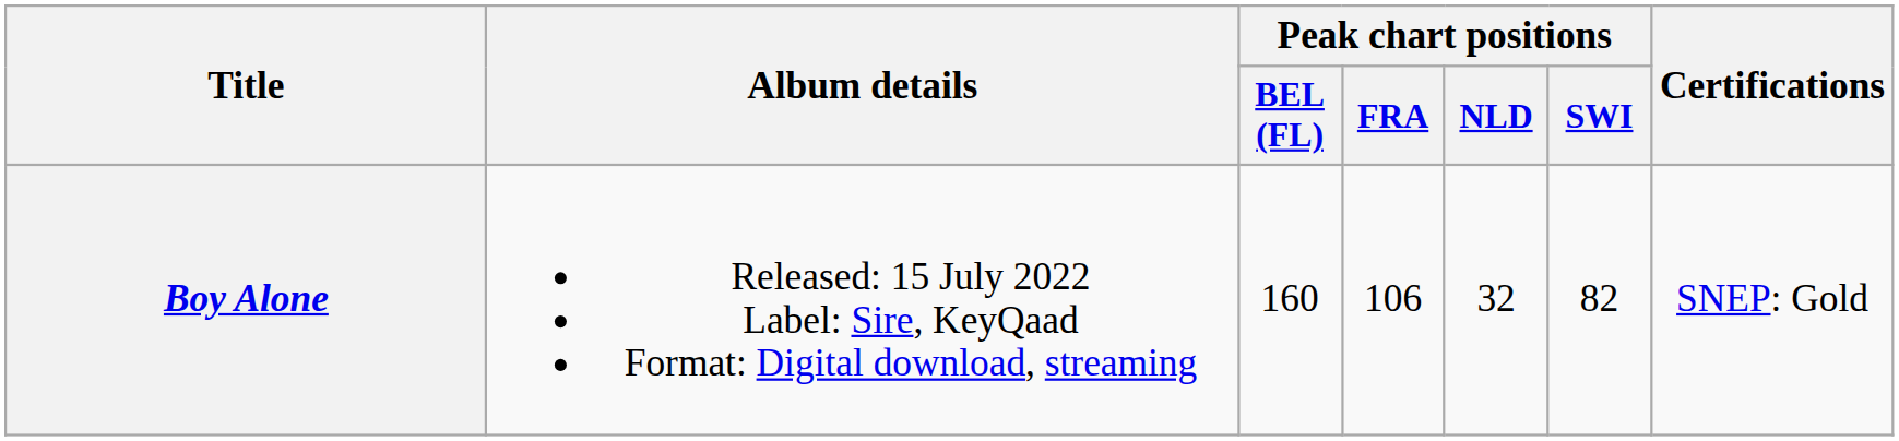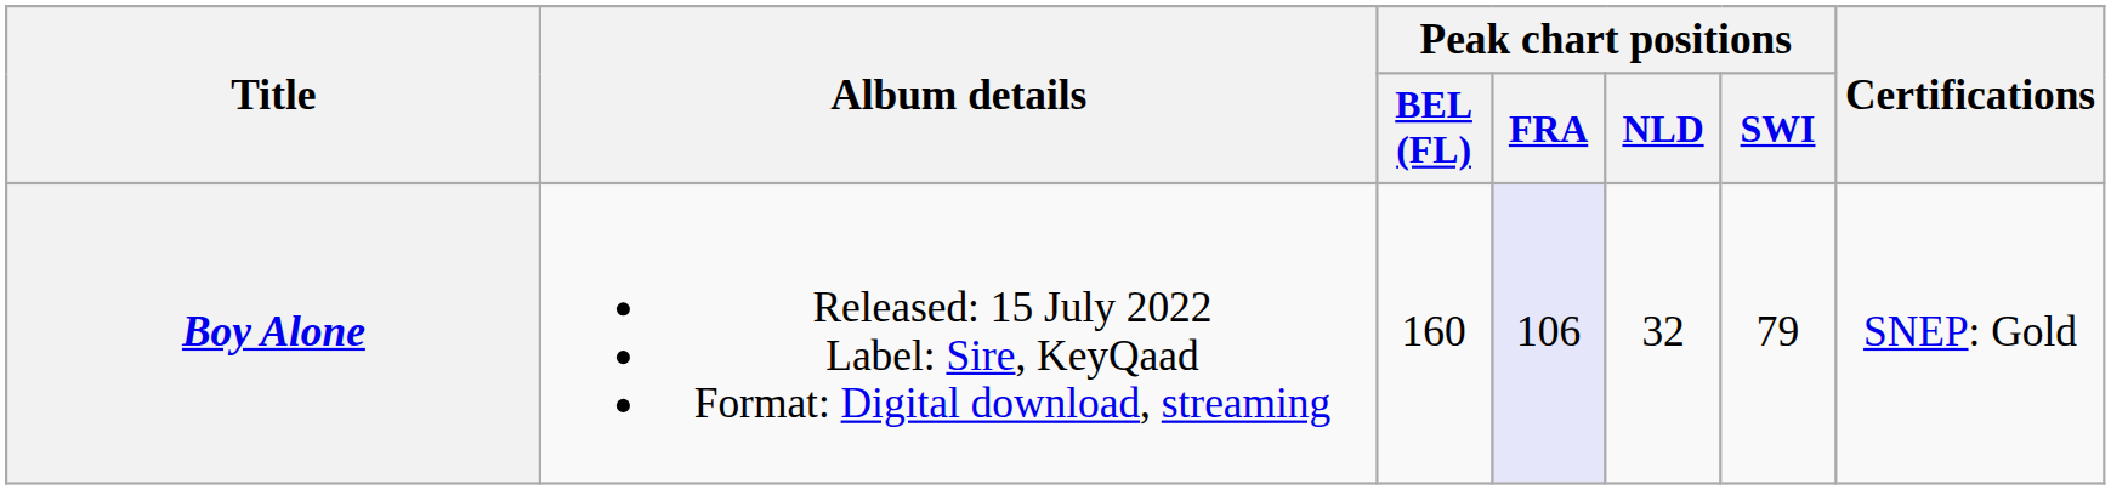Boy Alone | Peak chart positions / FRA: no background -> lavender background
Boy Alone | Peak chart positions / SWI: 82 -> 79
